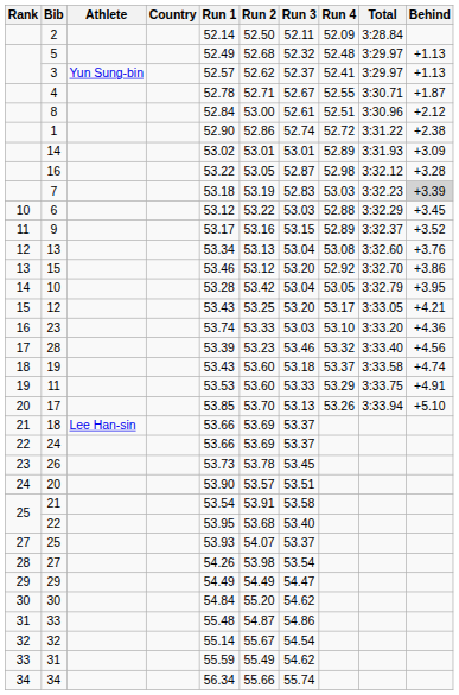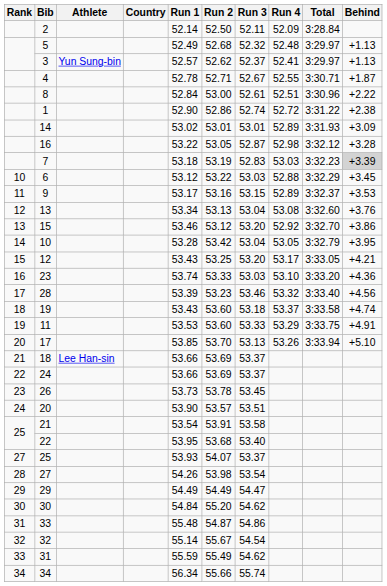8 | Behind: +2.12 -> +2.22
9 | Behind: +3.52 -> +3.53
